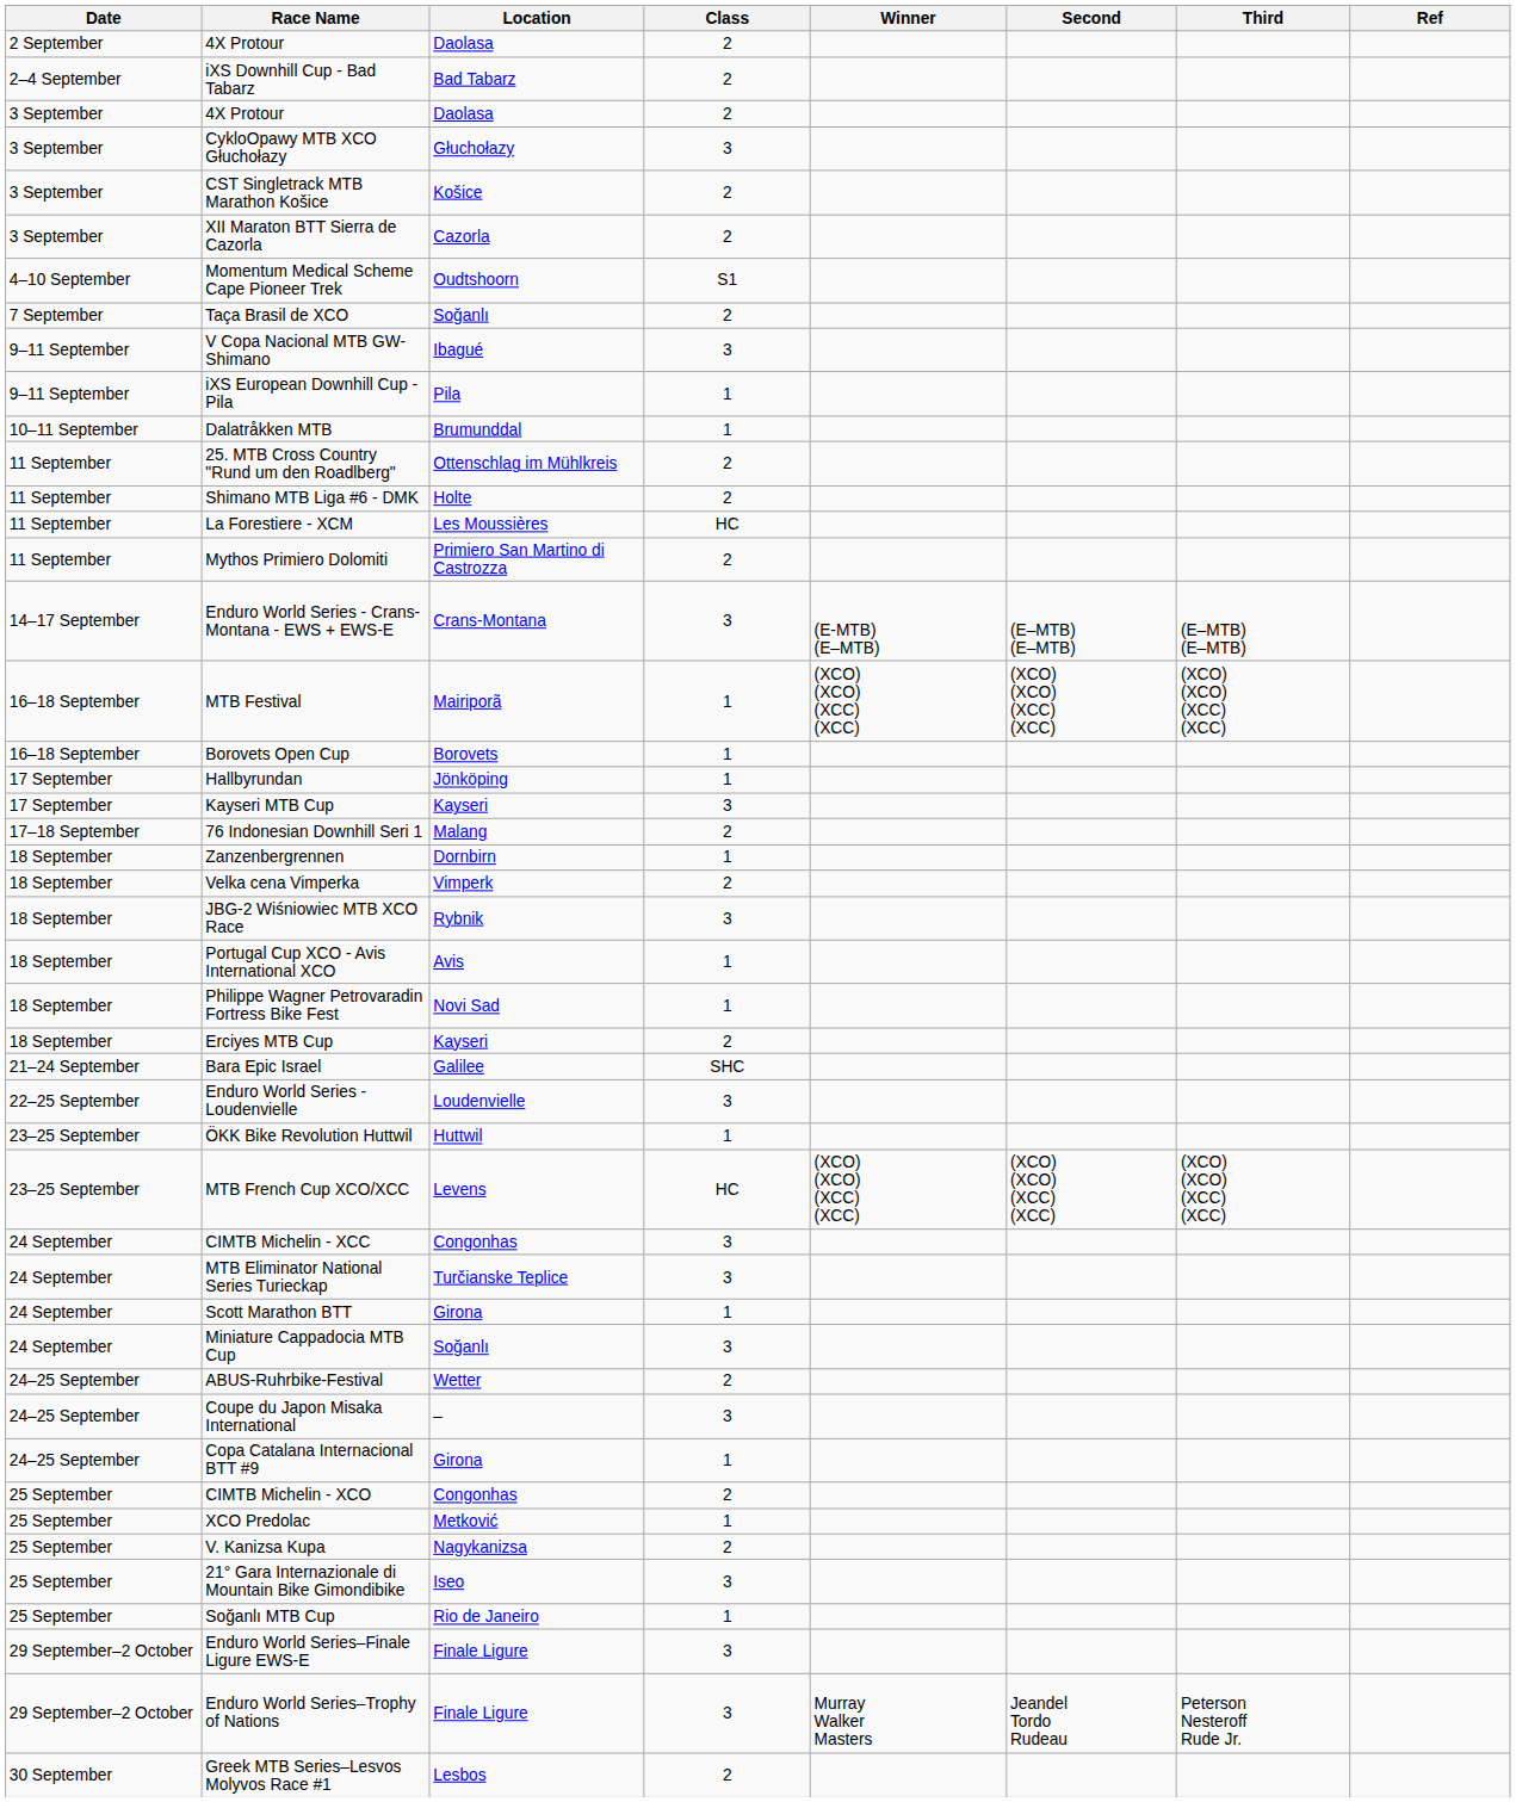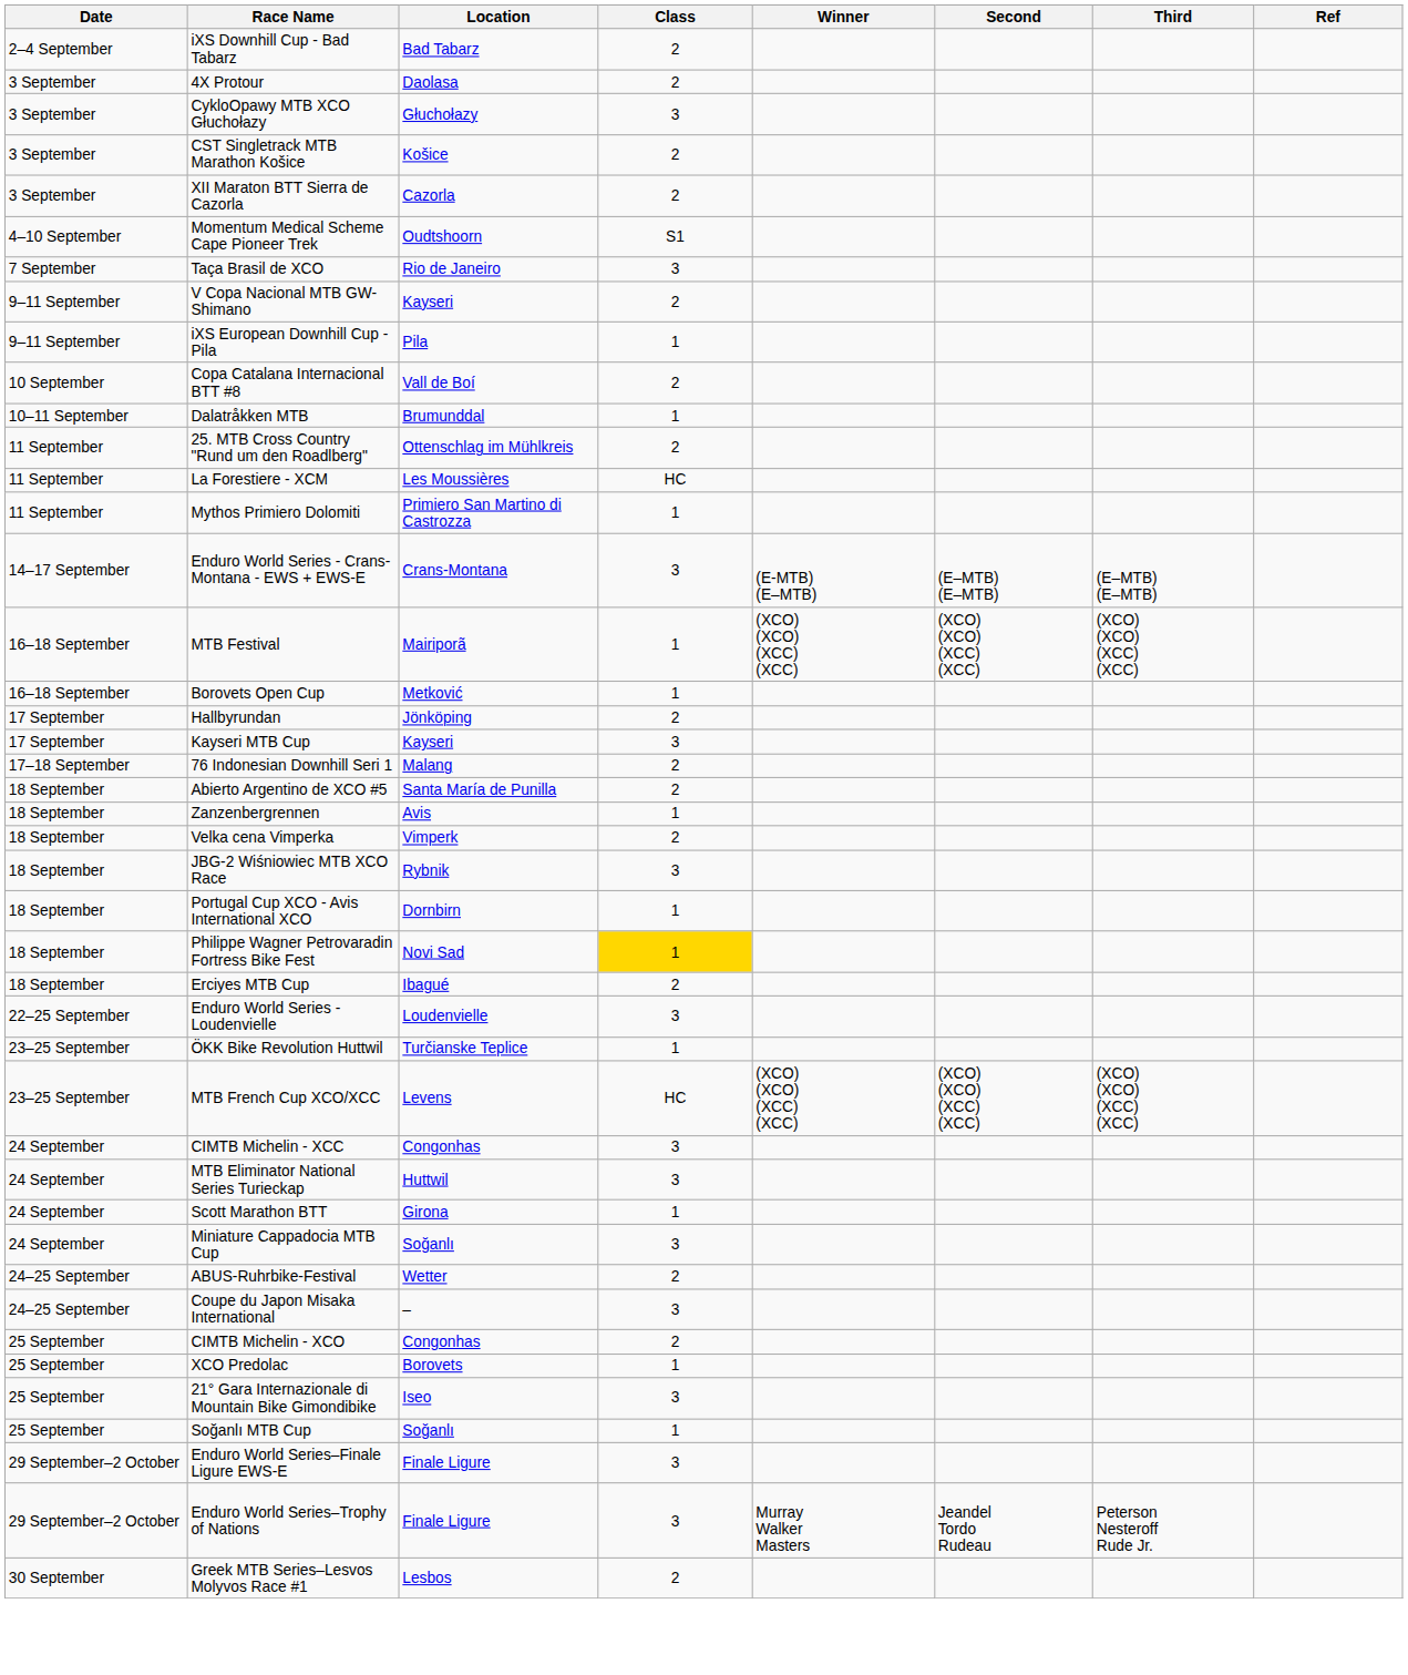- row: 2 September | 4X Protour | Daolasa | 2
Taça Brasil de XCO | Location: Soğanlı -> Rio de Janeiro
Taça Brasil de XCO | Class: 2 -> 3
V Copa Nacional MTB GW-Shimano | Location: Ibagué -> Kayseri
V Copa Nacional MTB GW-Shimano | Class: 3 -> 2
+ row: 10 September | Copa Catalana Internacional BTT #8 | Vall de Boí | 2
- row: 11 September | Shimano MTB Liga #6 - DMK | Holte | 2
Mythos Primiero Dolomiti | Class: 2 -> 1
Borovets Open Cup | Location: Borovets -> Metković
Hallbyrundan | Class: 1 -> 2
+ row: 18 September | Abierto Argentino de XCO #5 | Santa María de Punilla | 2
Zanzenbergrennen | Location: Dornbirn -> Avis
Portugal Cup XCO - Avis International XCO | Location: Avis -> Dornbirn
Philippe Wagner Petrovaradin Fortress Bike Fest | Class: no background -> gold background
Erciyes MTB Cup | Location: Kayseri -> Ibagué
- row: 21–24 September | Bara Epic Israel | Galilee | SHC
ÖKK Bike Revolution Huttwil | Location: Huttwil -> Turčianske Teplice
MTB Eliminator National Series Turieckap | Location: Turčianske Teplice -> Huttwil
- row: 24–25 September | Copa Catalana Internacional BTT #9 | Girona | 1
XCO Predolac | Location: Metković -> Borovets
- row: 25 September | V. Kanizsa Kupa | Nagykanizsa | 2
Soğanlı MTB Cup | Location: Rio de Janeiro -> Soğanlı
